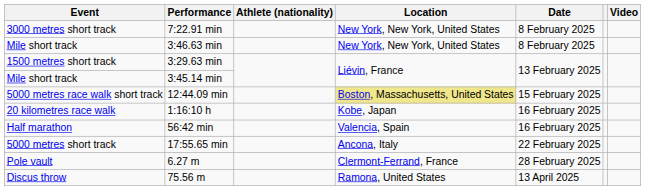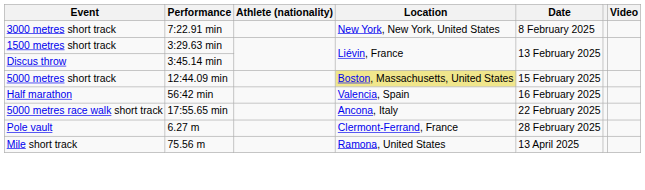- row: Mile short track | 3:46.63 min | New York, New York, United States | 8 February 2025
3:45.14 min | Event: Mile short track -> Discus throw
12:44.09 min | Event: 5000 metres race walk short track -> 5000 metres short track
- row: 20 kilometres race walk | 1:16:10 h | Kobe, Japan | 16 February 2025
17:55.65 min | Event: 5000 metres short track -> 5000 metres race walk short track
75.56 m | Event: Discus throw -> Mile short track
